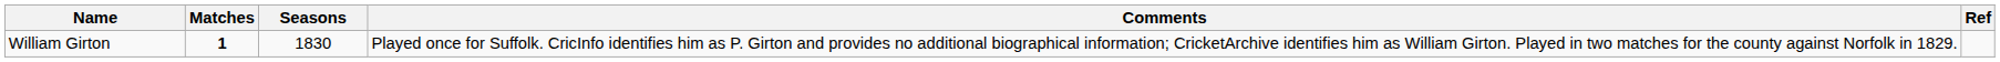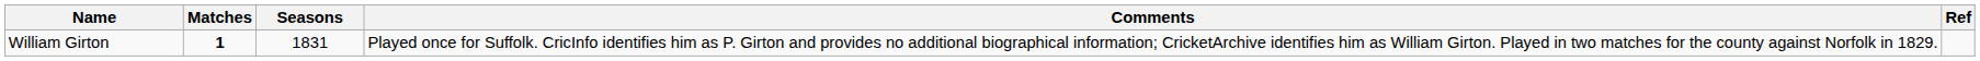William Girton | Seasons: 1830 -> 1831
